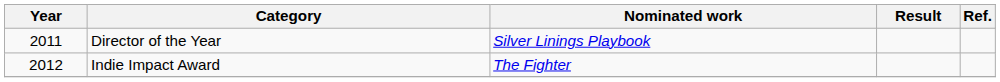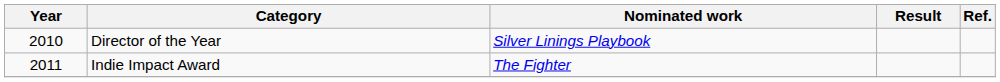Director of the Year | Year: 2011 -> 2010
Indie Impact Award | Year: 2012 -> 2011
